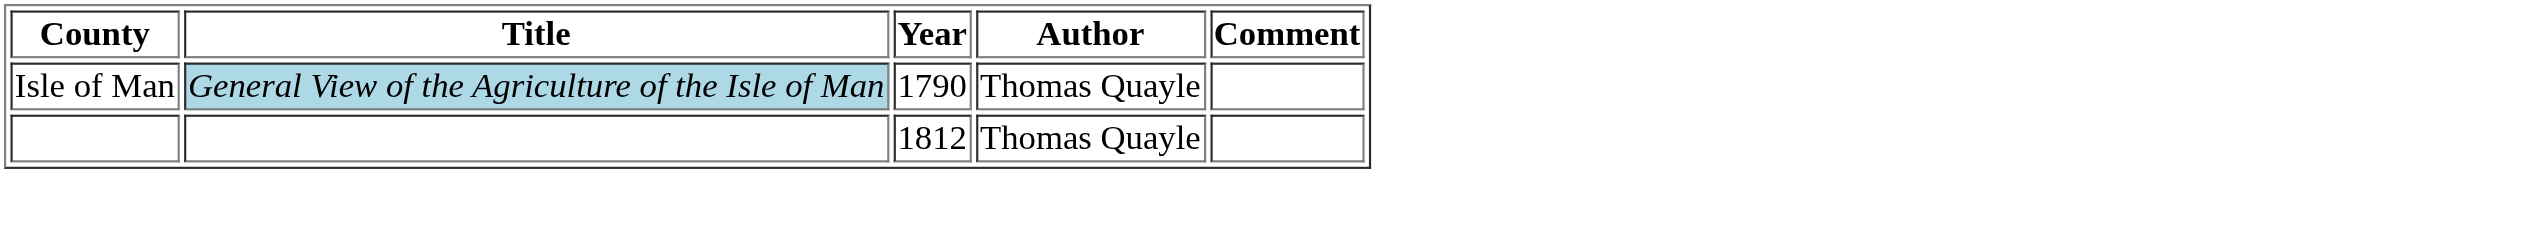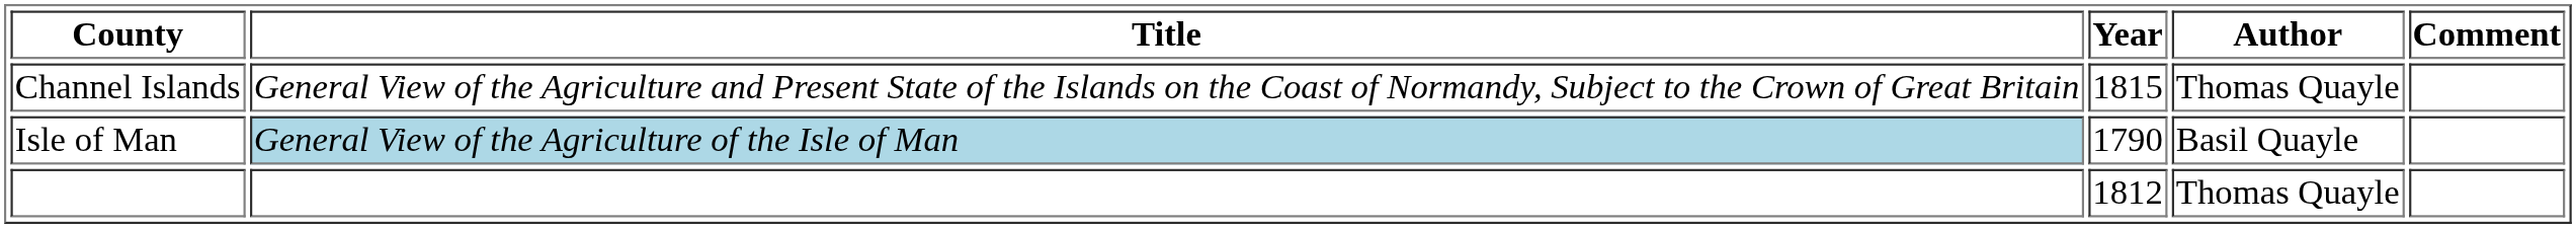+ row: Channel Islands | General View of the Agriculture and Present State of the Islands on the Coast of Normandy, Subject to the Crown of Great Britain | 1815 | Thomas Quayle
Isle of Man | Author: Thomas Quayle -> Basil Quayle
